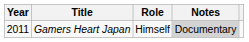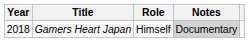Gamers Heart Japan | Year: 2011 -> 2018
